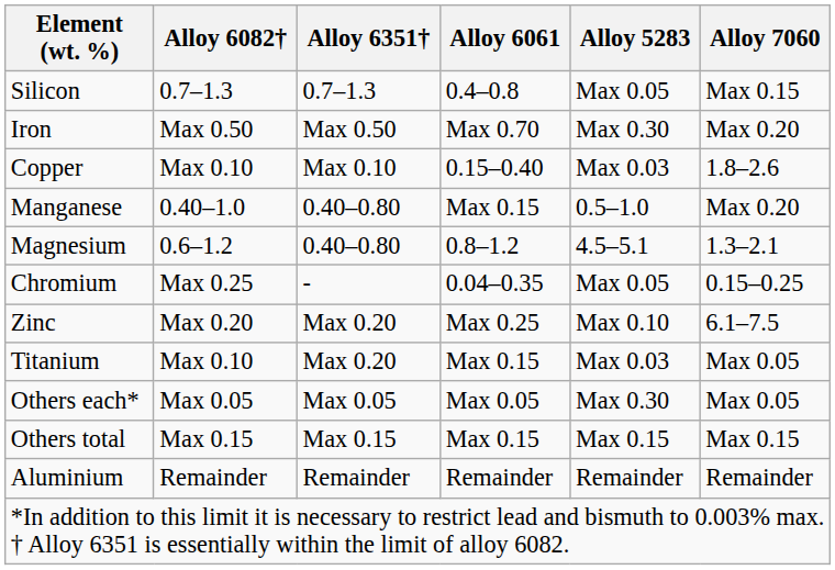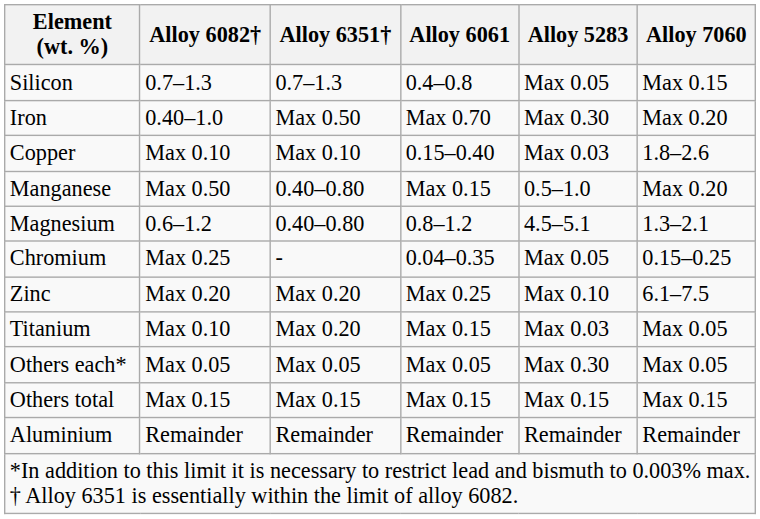Iron | Alloy 6082†: Max 0.50 -> 0.40–1.0
Manganese | Alloy 6082†: 0.40–1.0 -> Max 0.50
